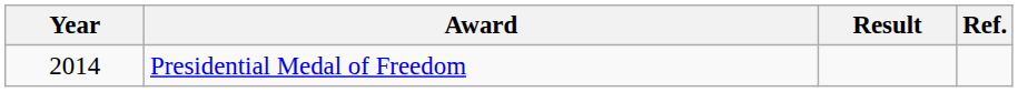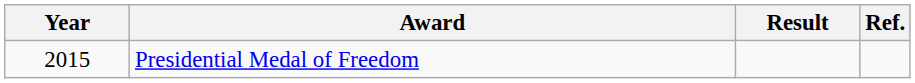Presidential Medal of Freedom | Year: 2014 -> 2015
